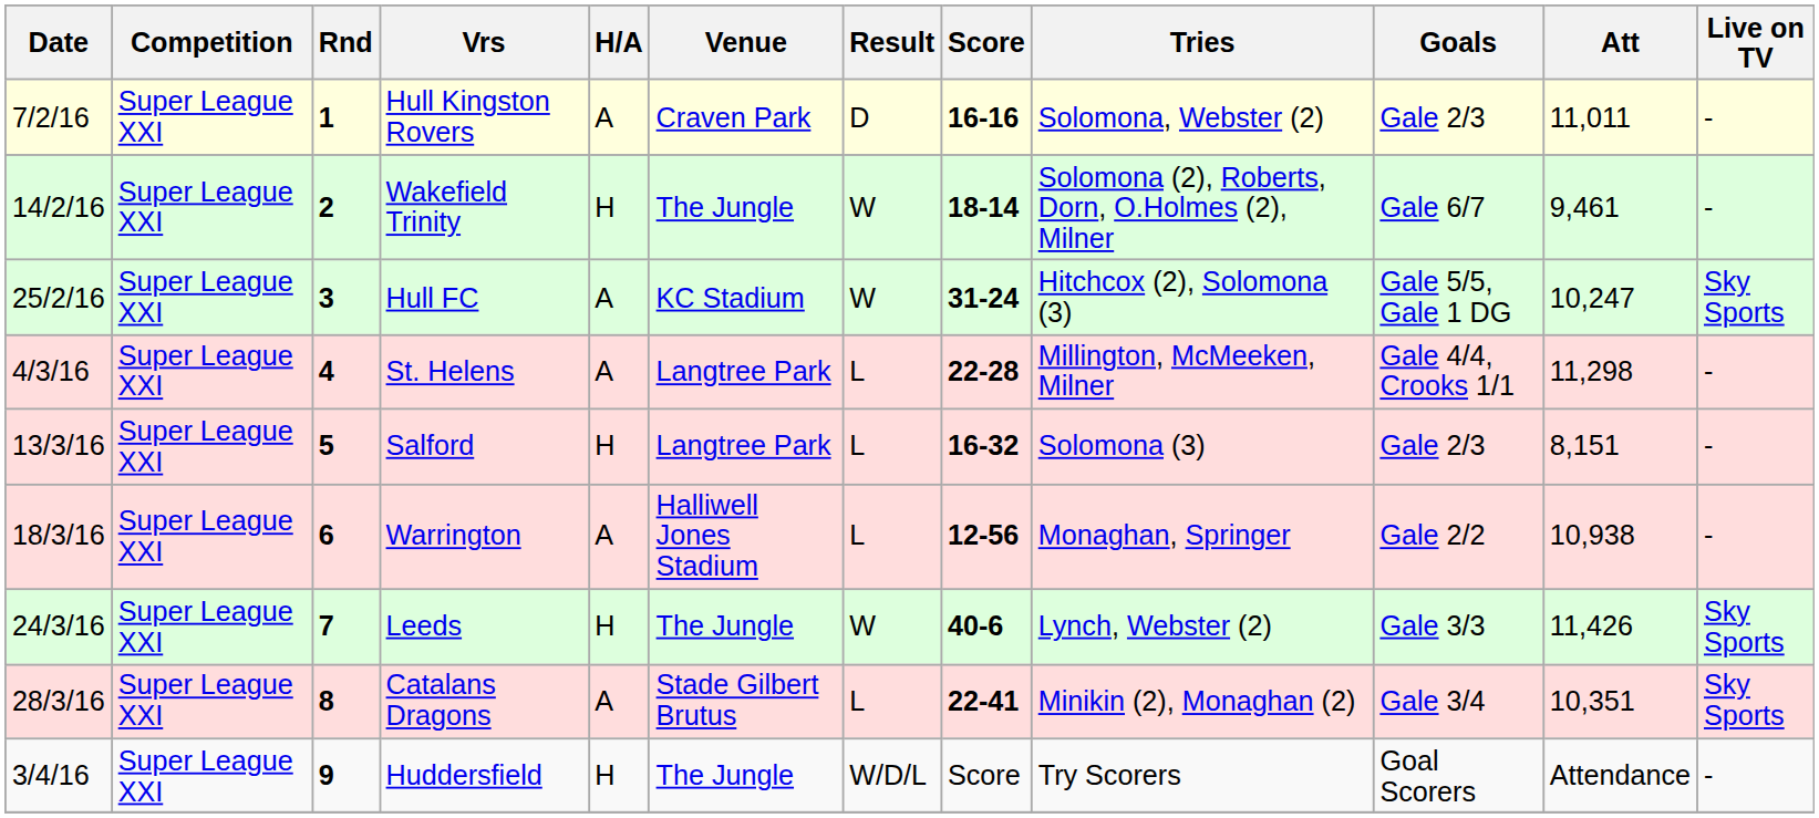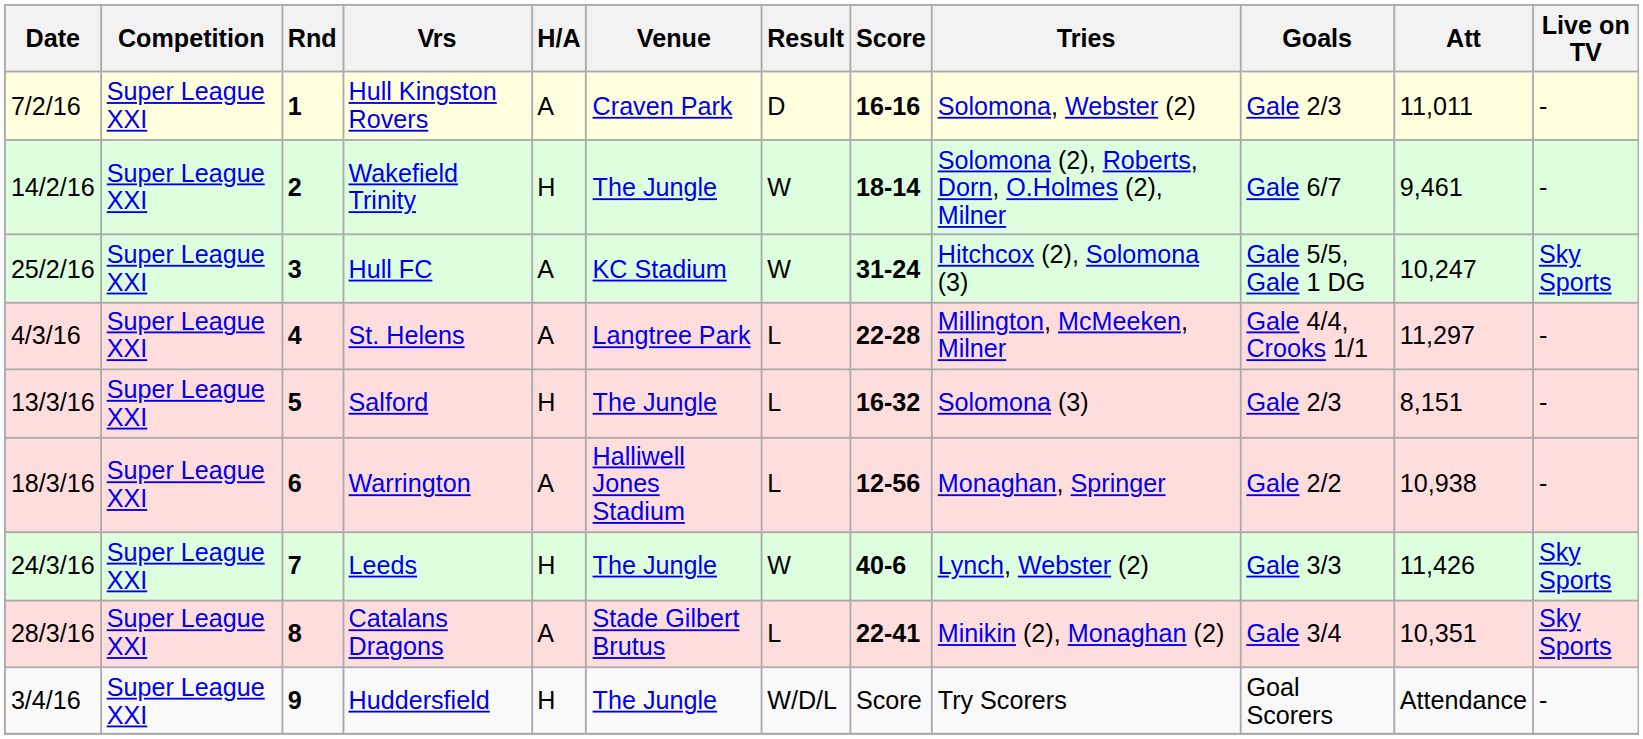St. Helens | Att: 11,298 -> 11,297
Salford | Venue: Langtree Park -> The Jungle
